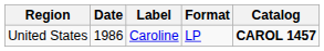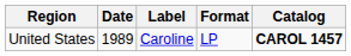United States | Date: 1986 -> 1989
